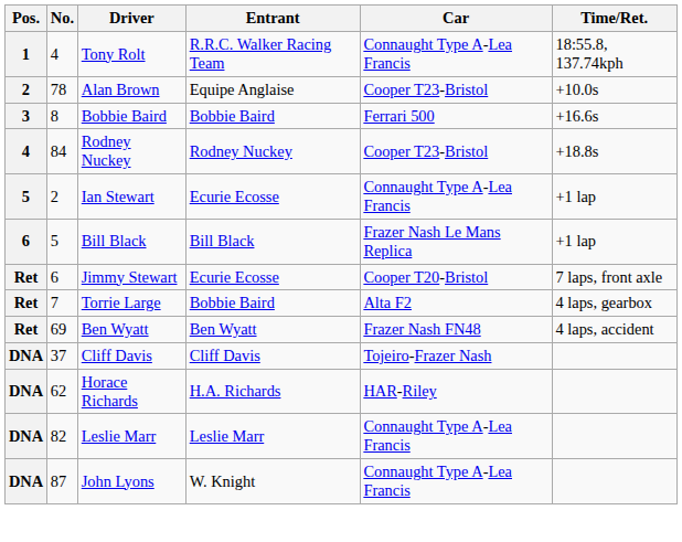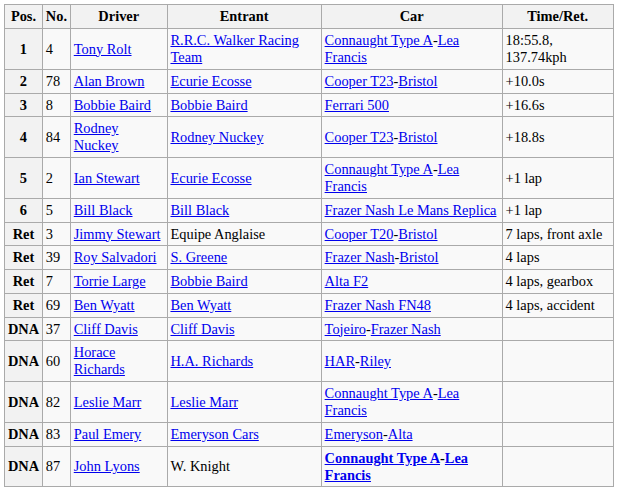Alan Brown | Entrant: Equipe Anglaise -> Ecurie Ecosse
Jimmy Stewart | No.: 6 -> 3
Jimmy Stewart | Entrant: Ecurie Ecosse -> Equipe Anglaise
+ row: Ret | 39 | Roy Salvadori | S. Greene | Frazer Nash-Bristol | 4 laps
Horace Richards | No.: 62 -> 60
+ row: DNA | 83 | Paul Emery | Emeryson Cars | Emeryson-Alta
John Lyons | Car: normal -> bold
